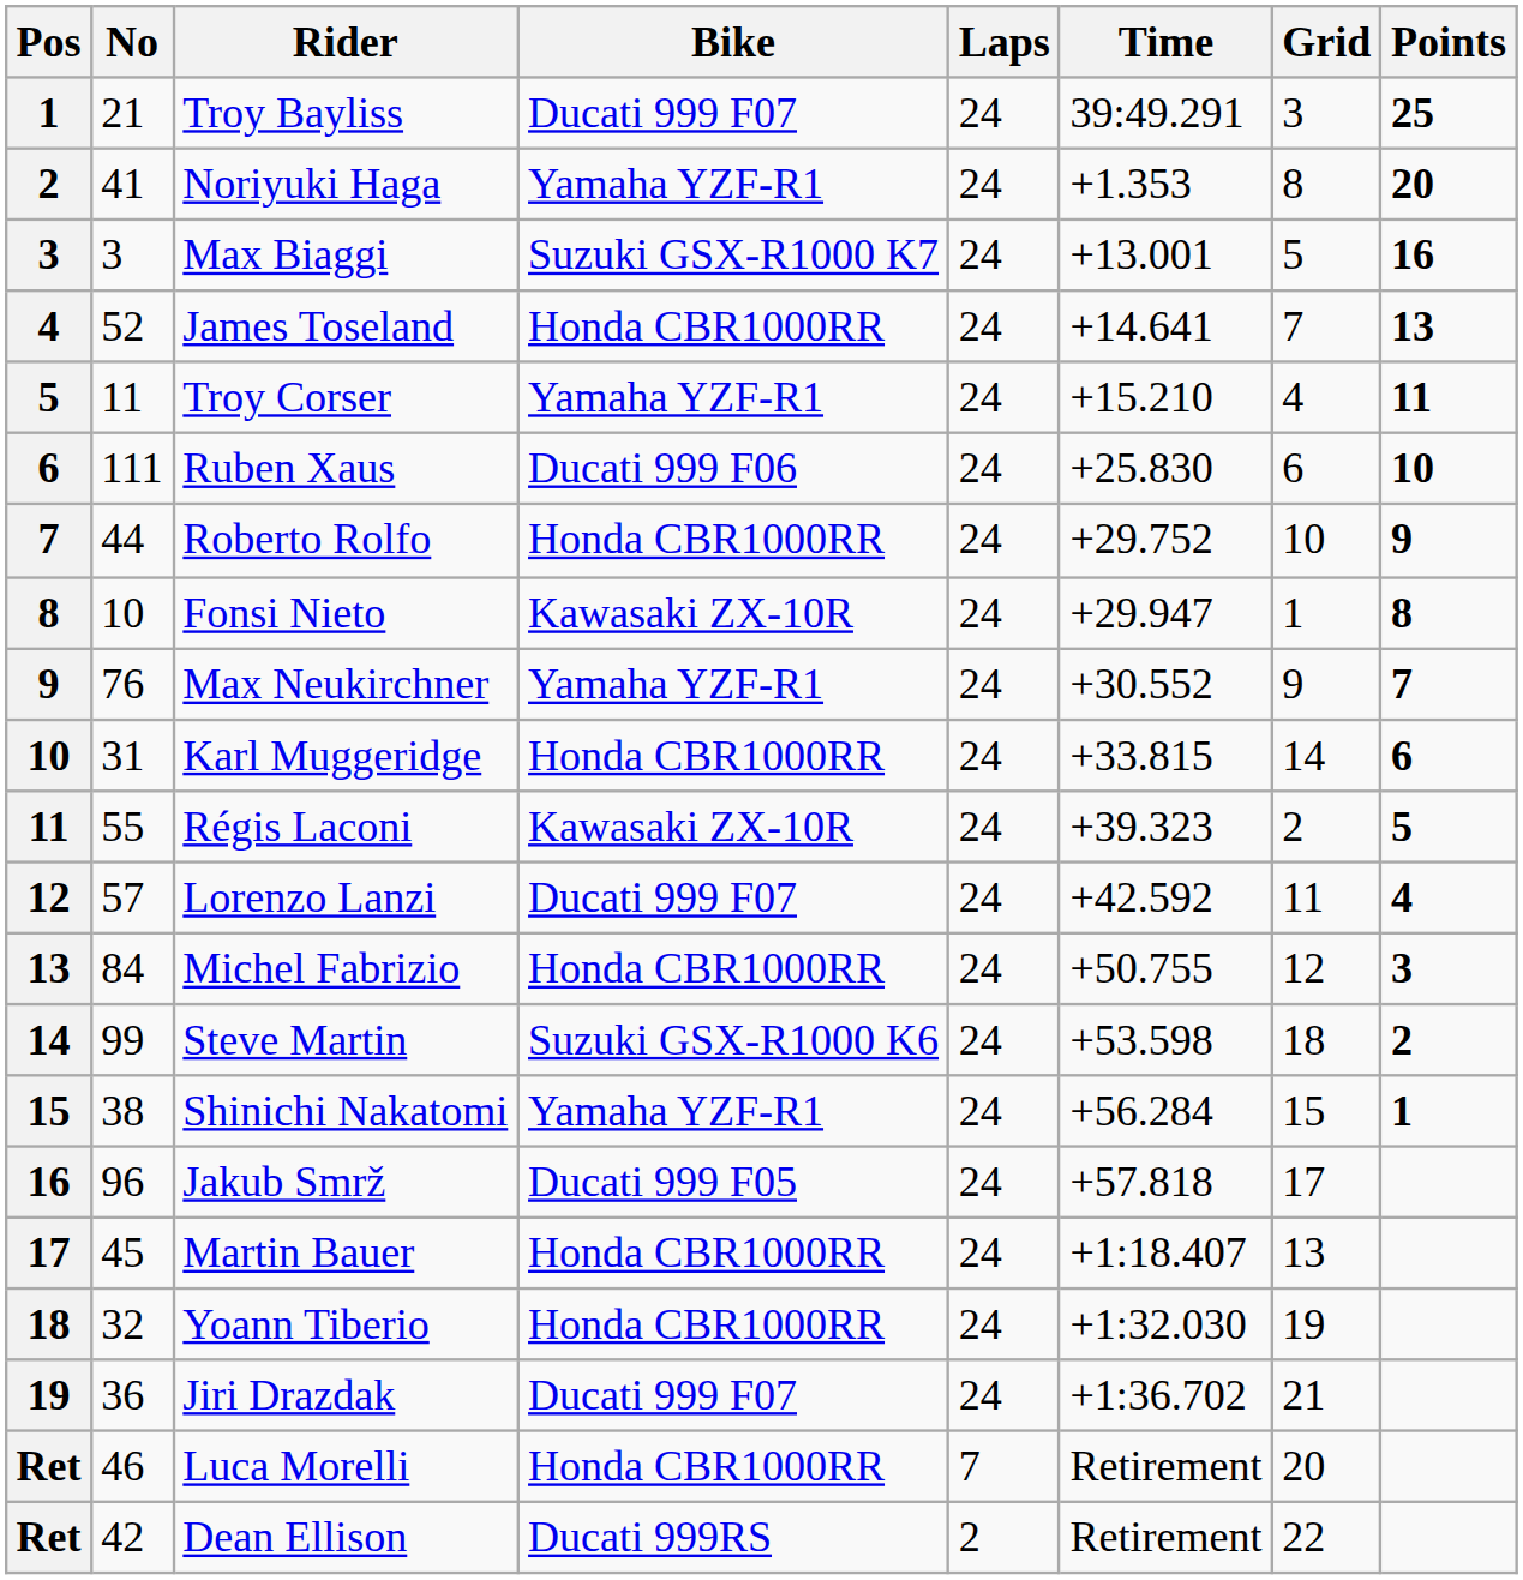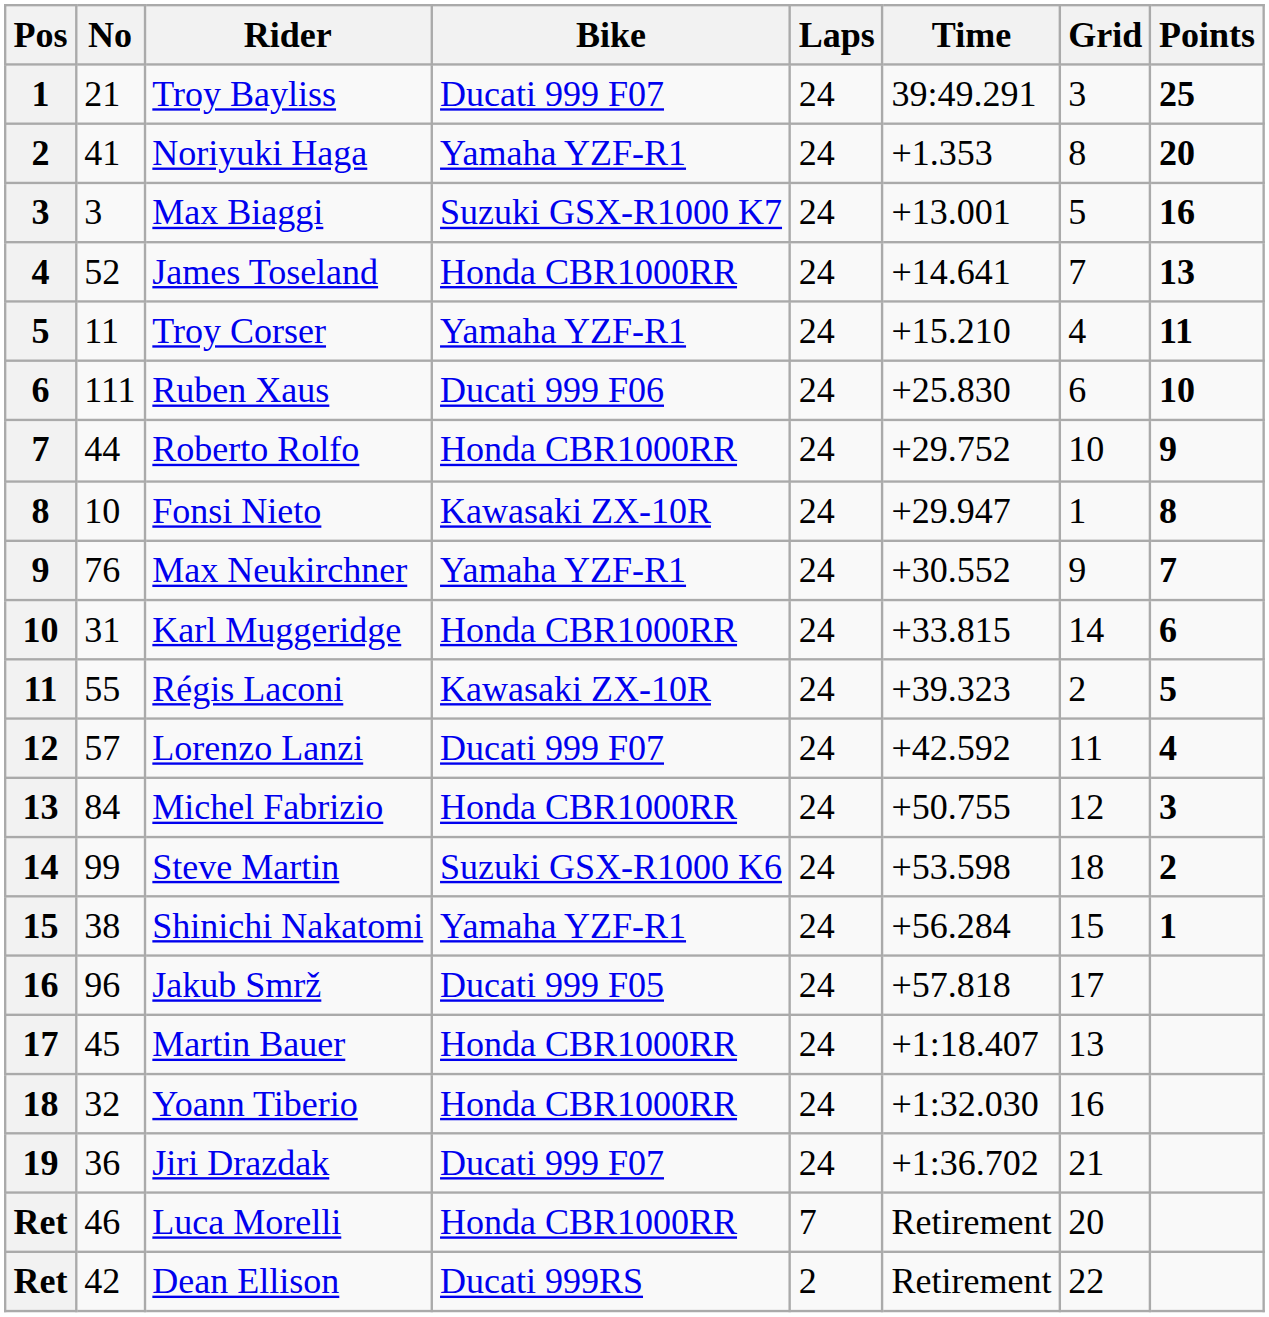Yoann Tiberio | Grid: 19 -> 16
